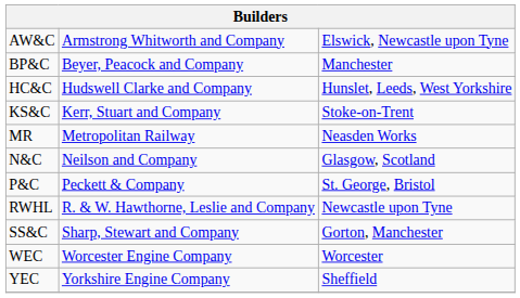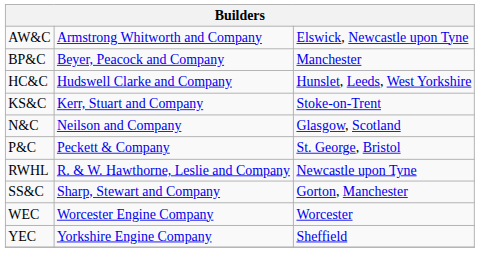- row: MR | Metropolitan Railway | Neasden Works
